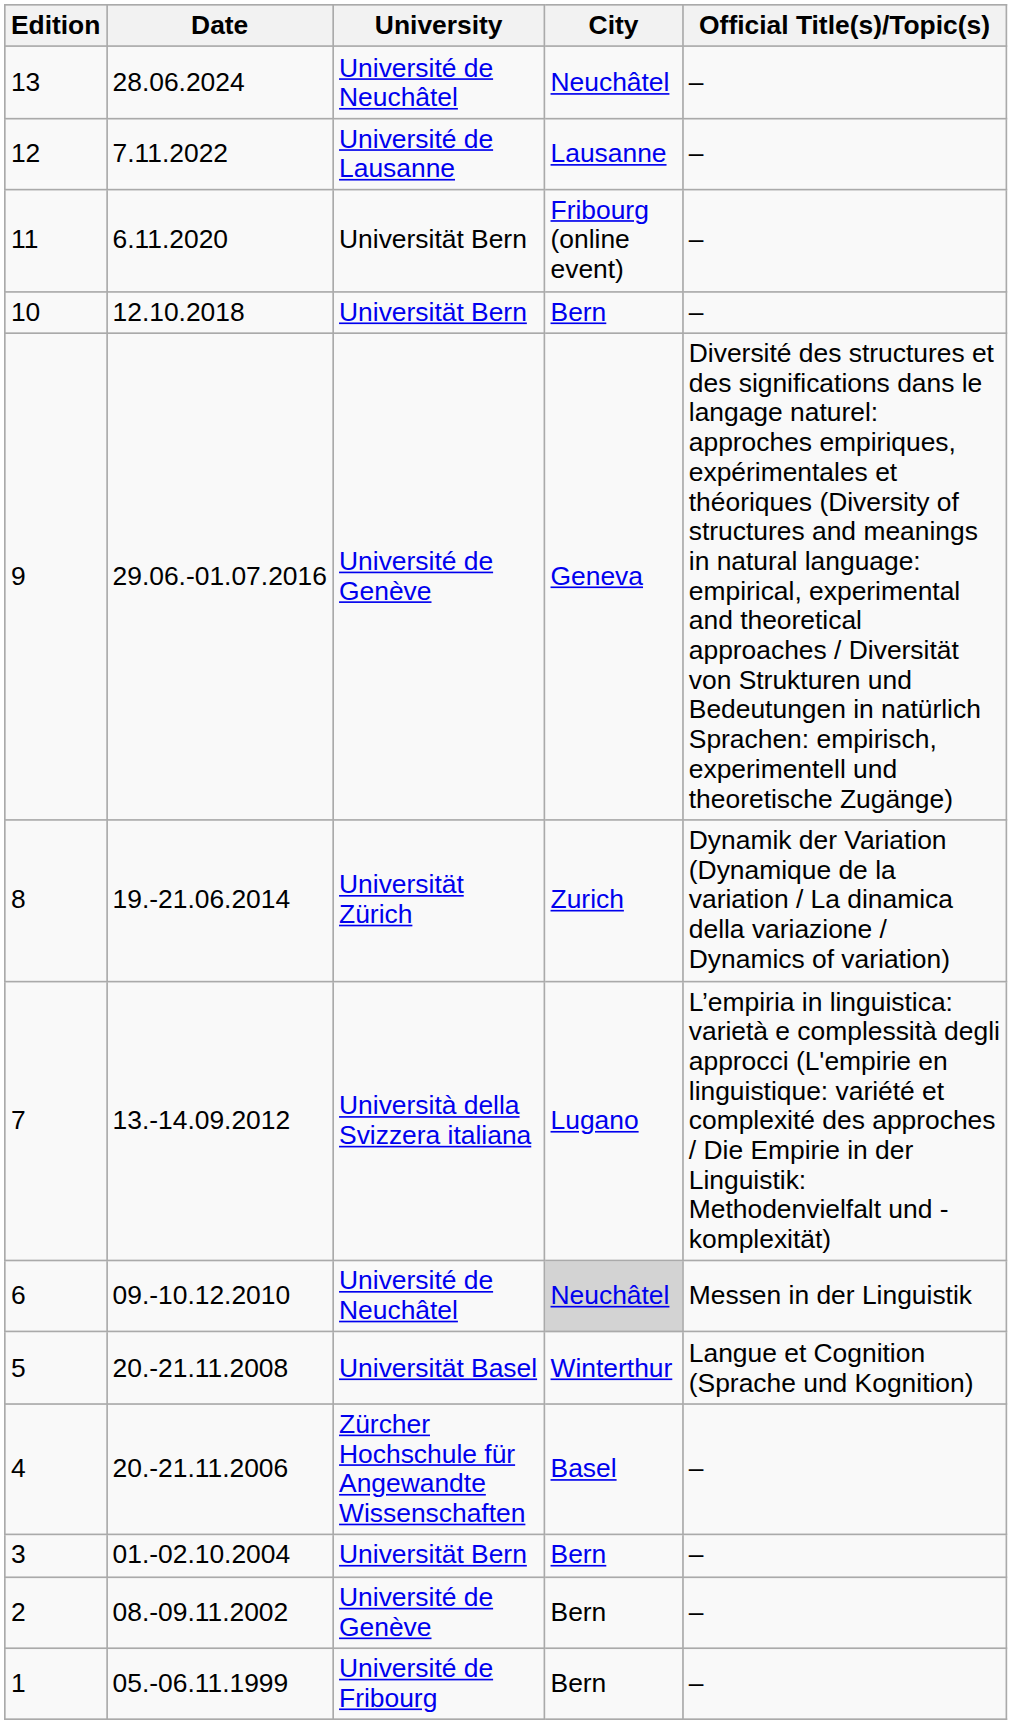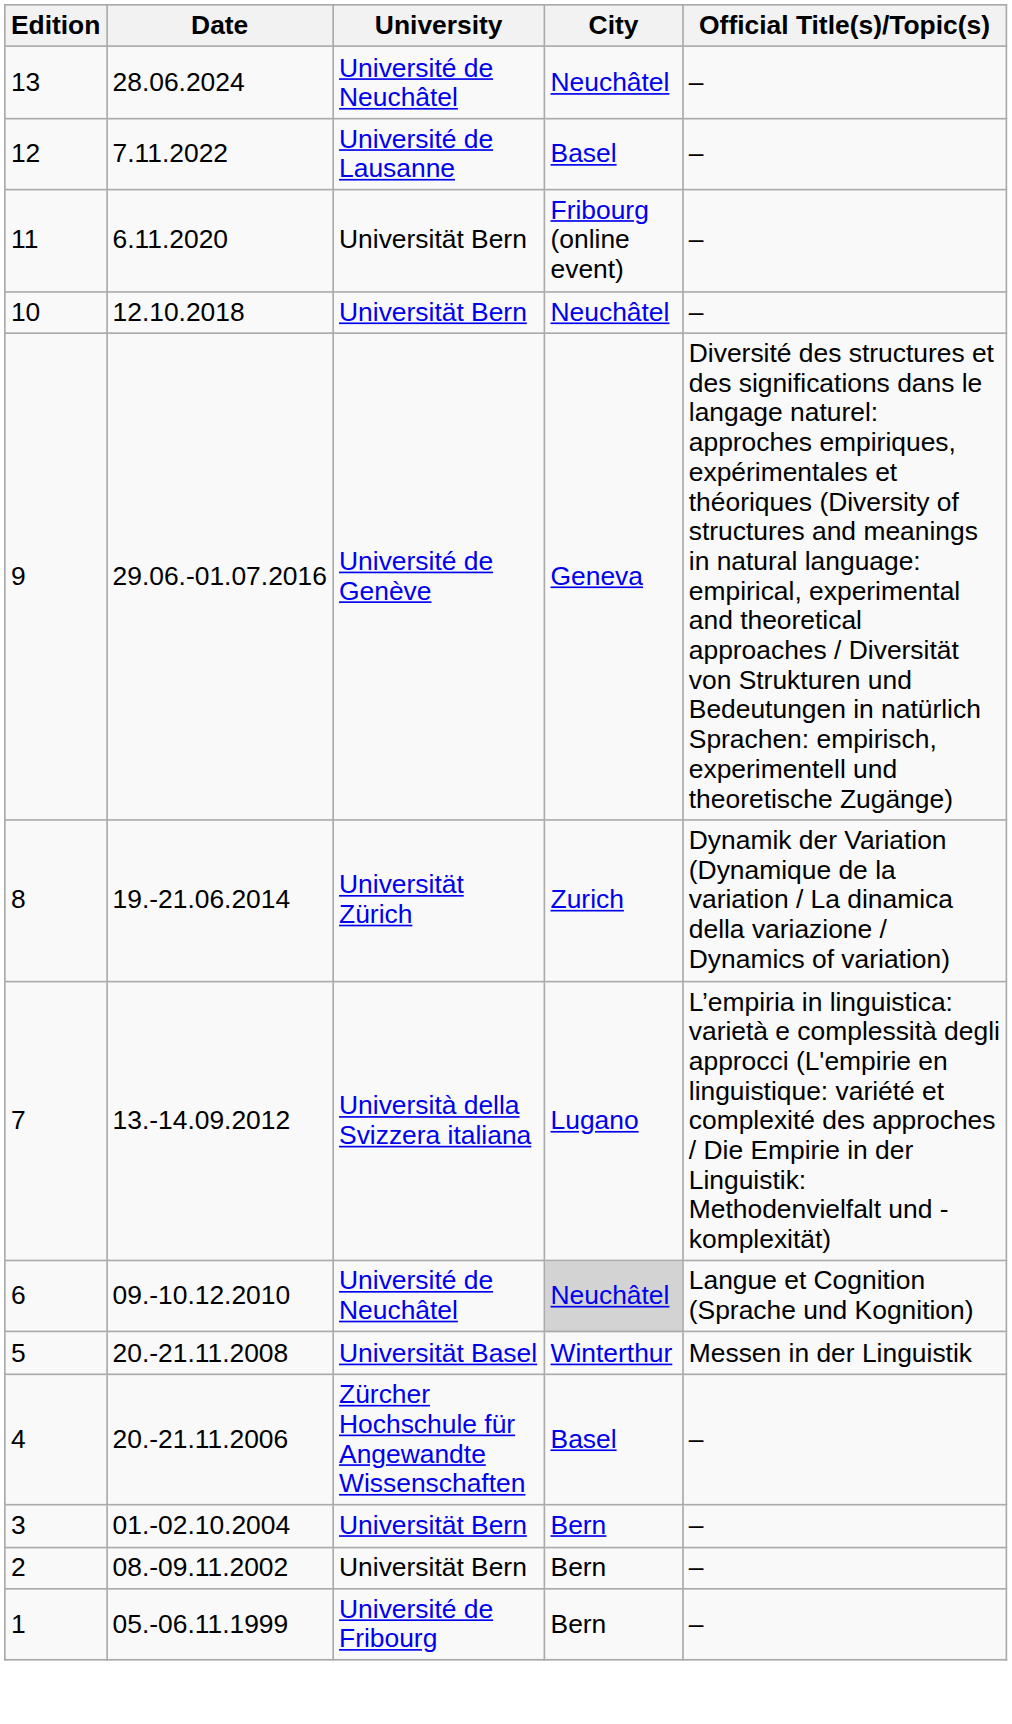12 | City: Lausanne -> Basel
10 | City: Bern -> Neuchâtel
6 | Official Title(s)/Topic(s): Messen in der Linguistik -> Langue et Cognition (Sprache und Kognition)
5 | Official Title(s)/Topic(s): Langue et Cognition (Sprache und Kognition) -> Messen in der Linguistik
2 | University: Université de Genève -> Universität Bern
